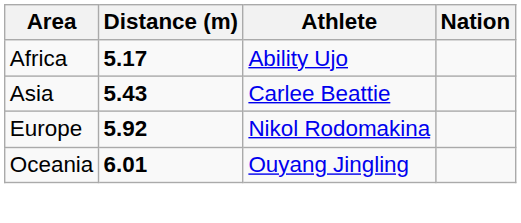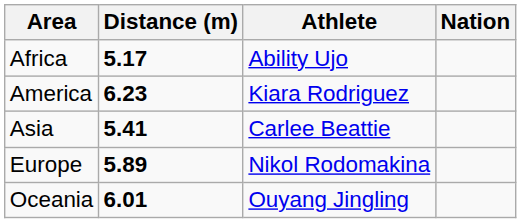+ row: America | 6.23 | Kiara Rodriguez
Asia | Distance (m): 5.43 -> 5.41
Europe | Distance (m): 5.92 -> 5.89
